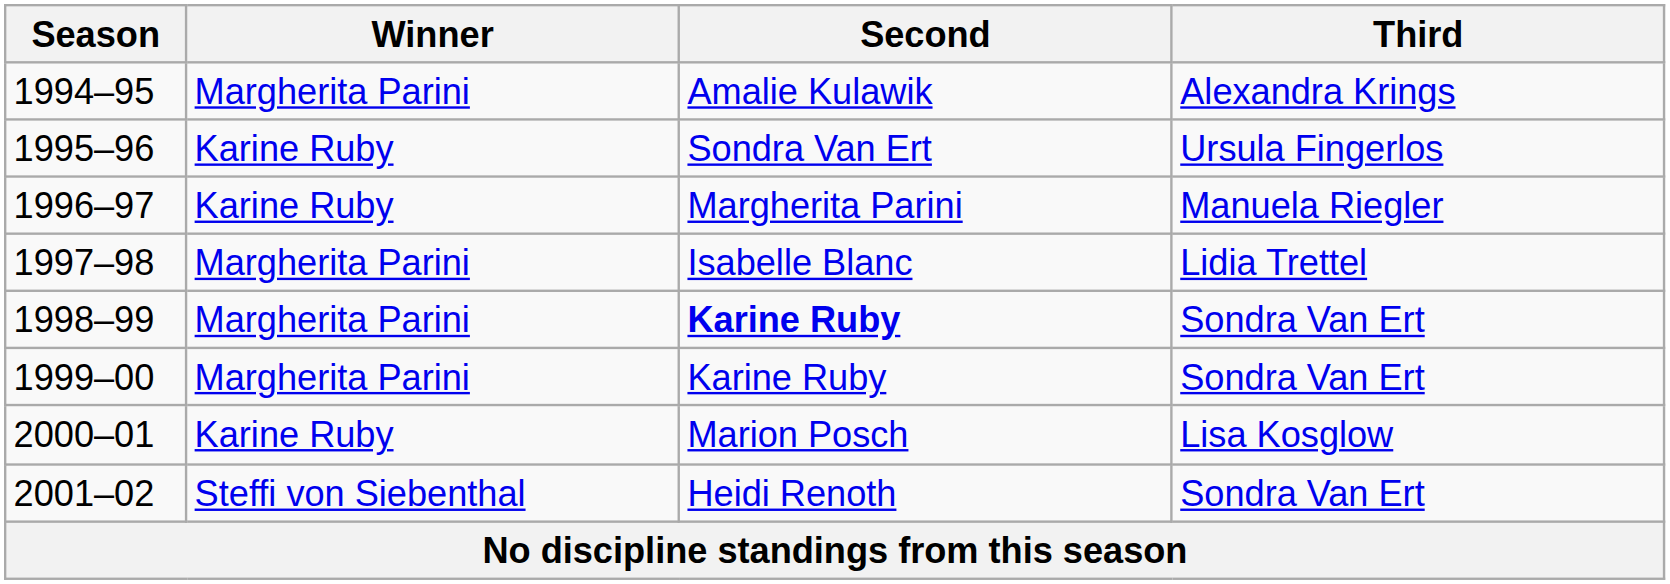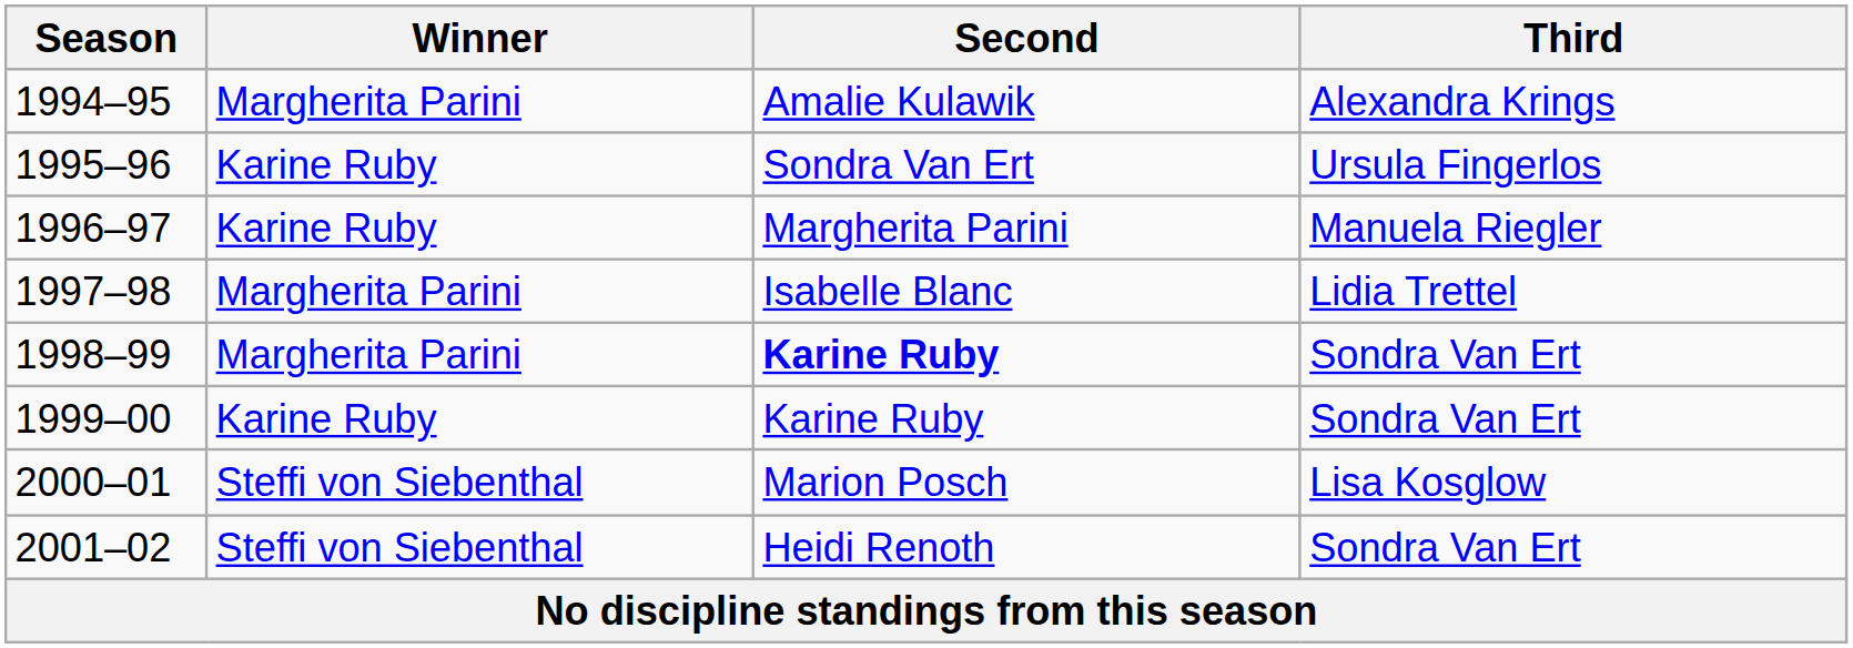1999–00 | Winner: Margherita Parini -> Karine Ruby
2000–01 | Winner: Karine Ruby -> Steffi von Siebenthal
